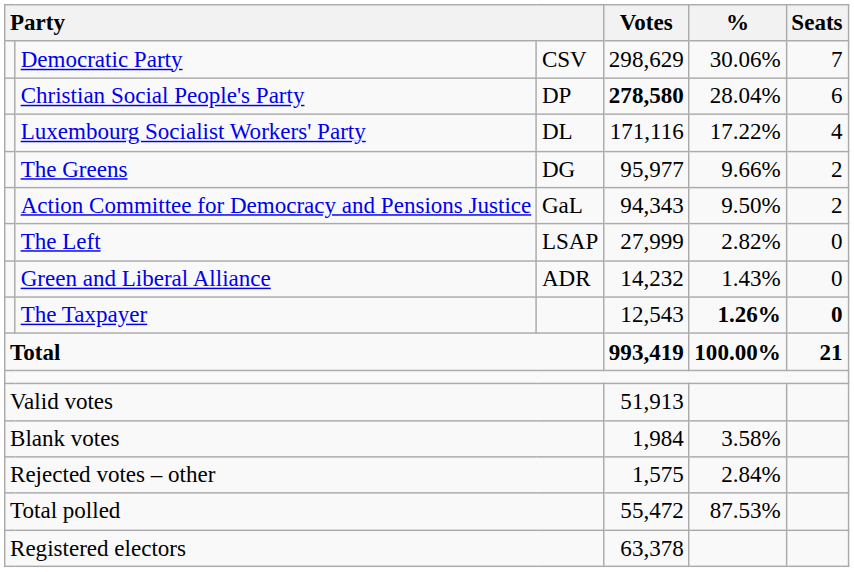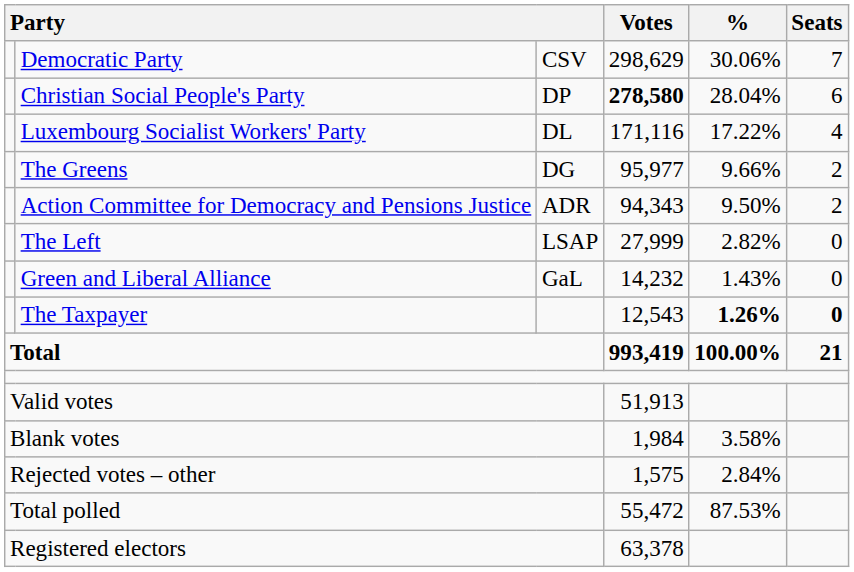Action Committee for Democracy and Pensions Justice | column 3: GaL -> ADR
Green and Liberal Alliance | column 3: ADR -> GaL
